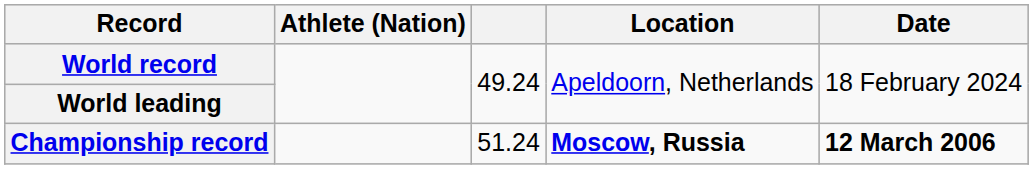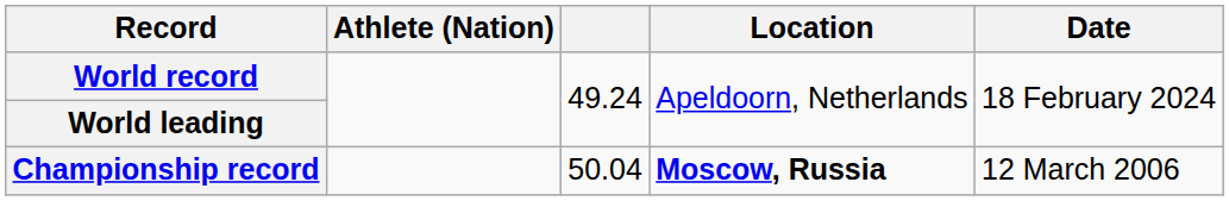Championship record | column 3: 51.24 -> 50.04
Championship record | Date: bold -> normal
